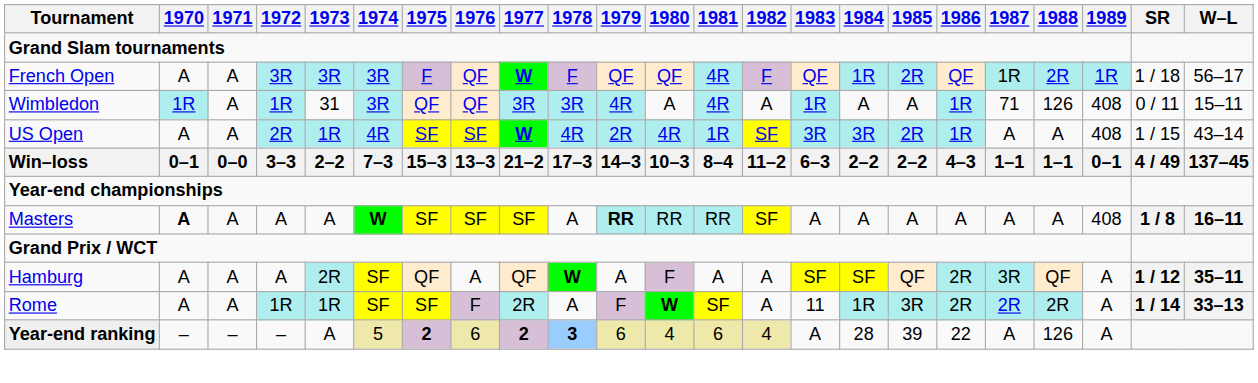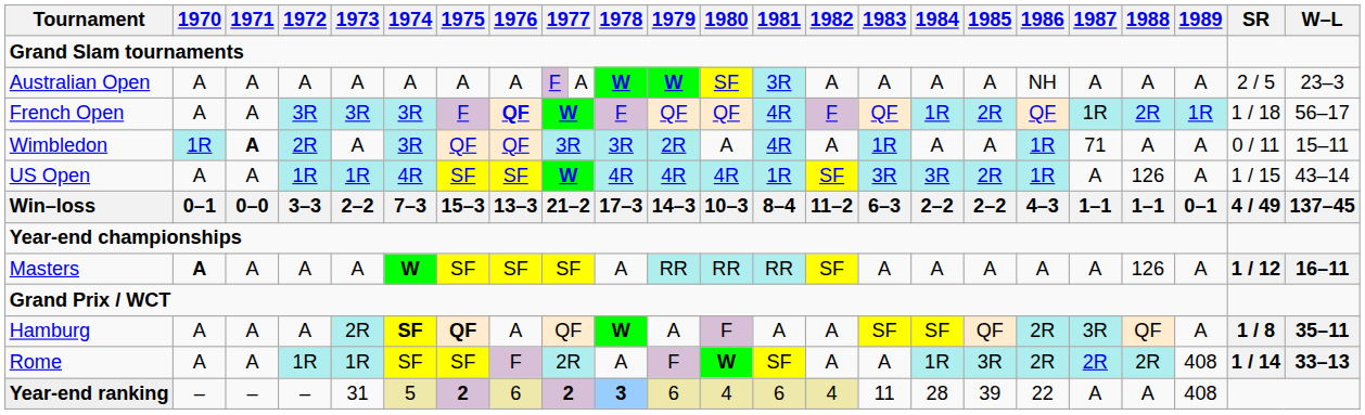+ row: Australian Open | A | A | A | A | A | A | A | F | A | W | W | SF | 3R | A | A | A | A | NH | A | A | A | 2 / 5 | 23–3
French Open | 1976: normal -> bold
Wimbledon | 1971: normal -> bold
Wimbledon | 1972: 1R -> 2R
Wimbledon | 1973: 31 -> A
Wimbledon | 1979: 4R -> 2R
Wimbledon | 1988: 126 -> A
Wimbledon | 1989: 408 -> A
US Open | 1972: 2R -> 1R
US Open | 1979: 2R -> 4R
US Open | 1988: A -> 126
US Open | 1989: 408 -> A
Masters | 1979: bold -> normal
Masters | 1988: A -> 126
Masters | 1989: 408 -> A
Masters | SR: 1 / 8 -> 1 / 12
Hamburg | 1974: normal -> bold
Hamburg | 1975: normal -> bold
Hamburg | SR: 1 / 12 -> 1 / 8
Rome | 1983: 11 -> A
Rome | 1989: A -> 408
Year-end ranking | 1973: A -> 31
Year-end ranking | 1983: A -> 11
Year-end ranking | 1988: 126 -> A
Year-end ranking | 1989: A -> 408
